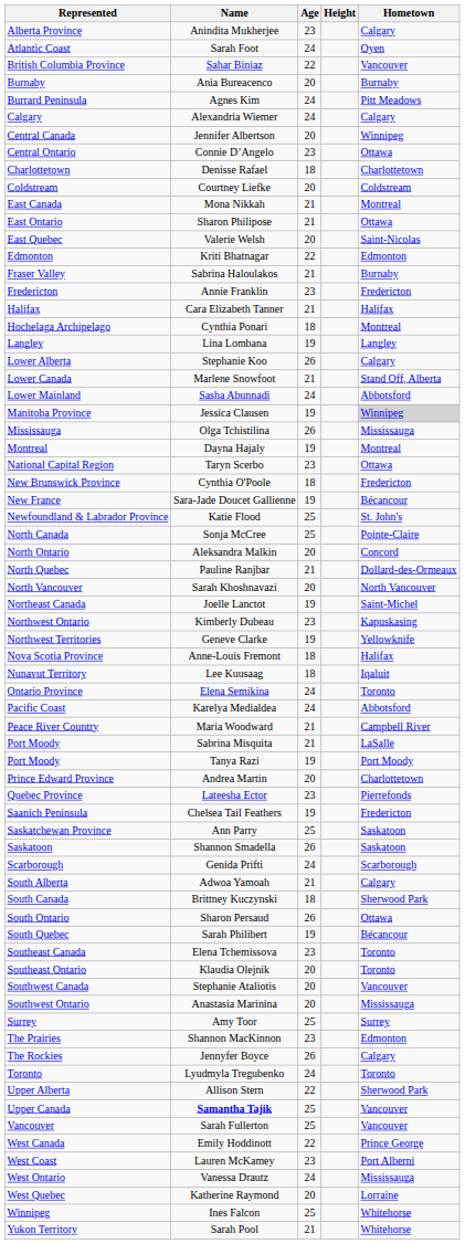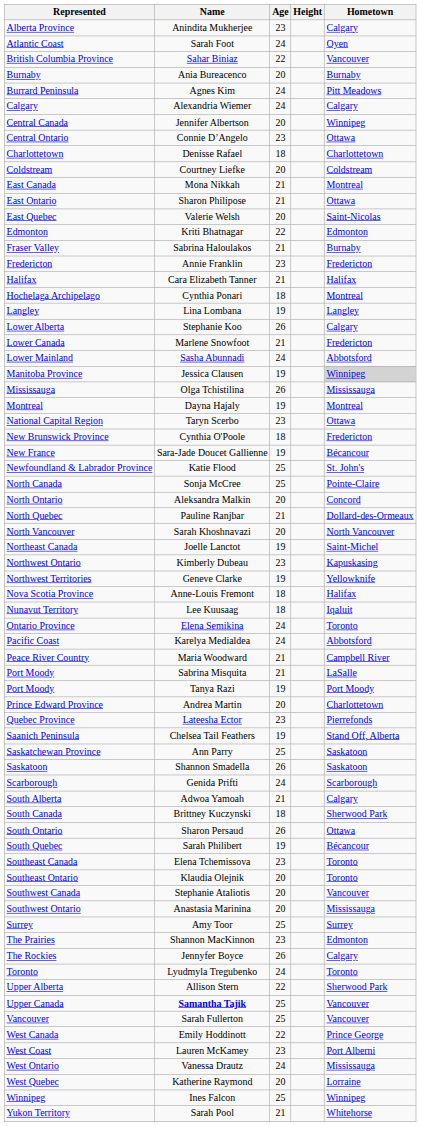Marlene Snowfoot | Hometown: Stand Off, Alberta -> Fredericton
Chelsea Tail Feathers | Hometown: Fredericton -> Stand Off, Alberta
Ines Falcon | Hometown: Whitehorse -> Winnipeg
